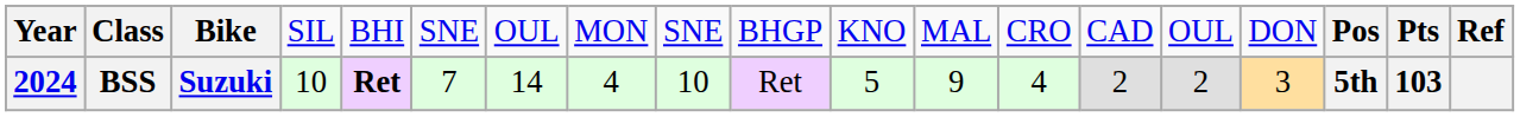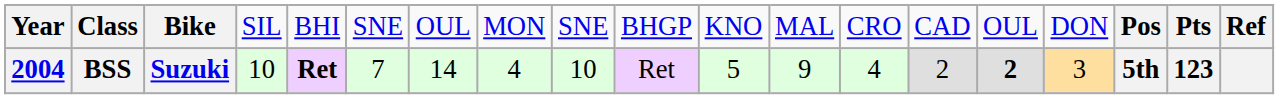BSS | column 1: 2024 -> 2004
BSS | column 15: normal -> bold
BSS | column 18: 103 -> 123
